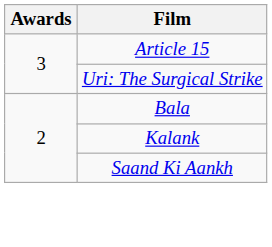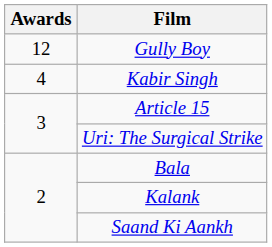+ row: 12 | Gully Boy
+ row: 4 | Kabir Singh
